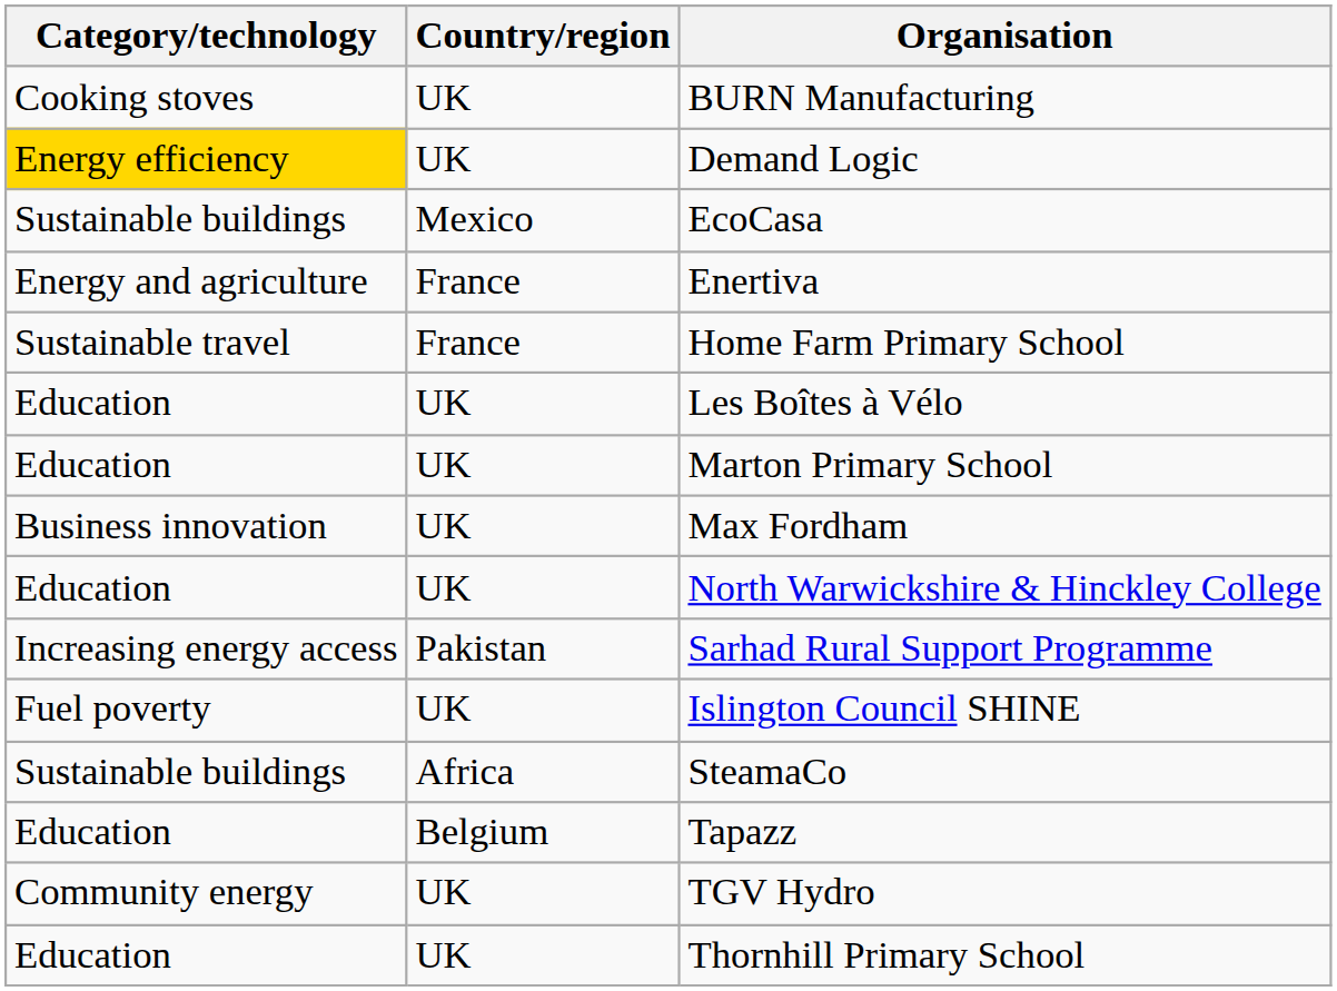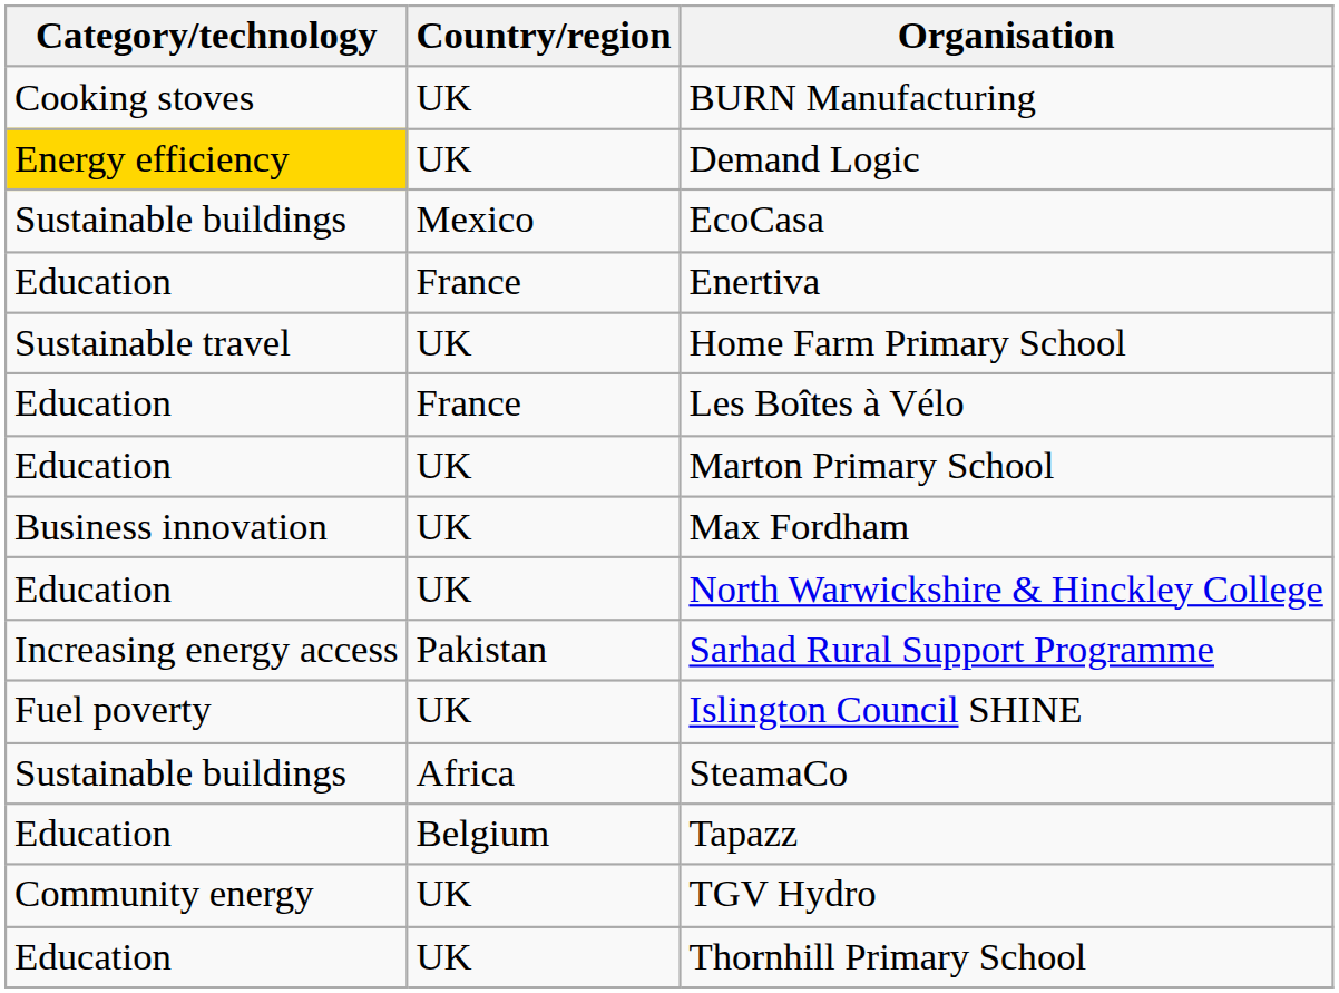Enertiva | Category/technology: Energy and agriculture -> Education
Home Farm Primary School | Country/region: France -> UK
Les Boîtes à Vélo | Country/region: UK -> France
